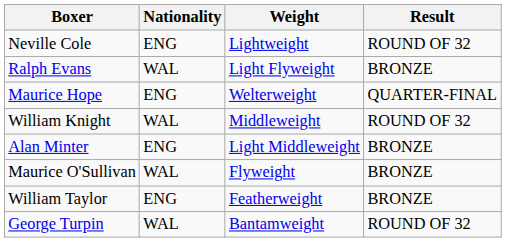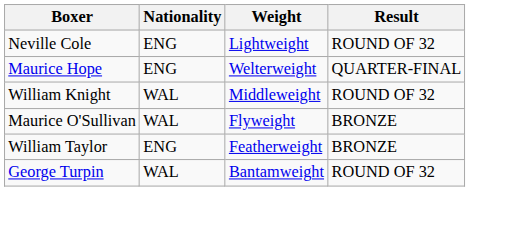- row: Ralph Evans | WAL | Light Flyweight | BRONZE
- row: Alan Minter | ENG | Light Middleweight | BRONZE
